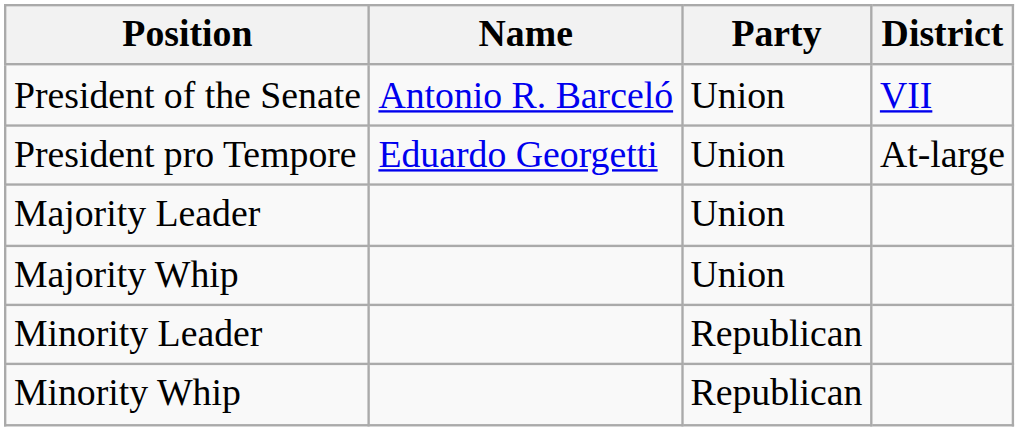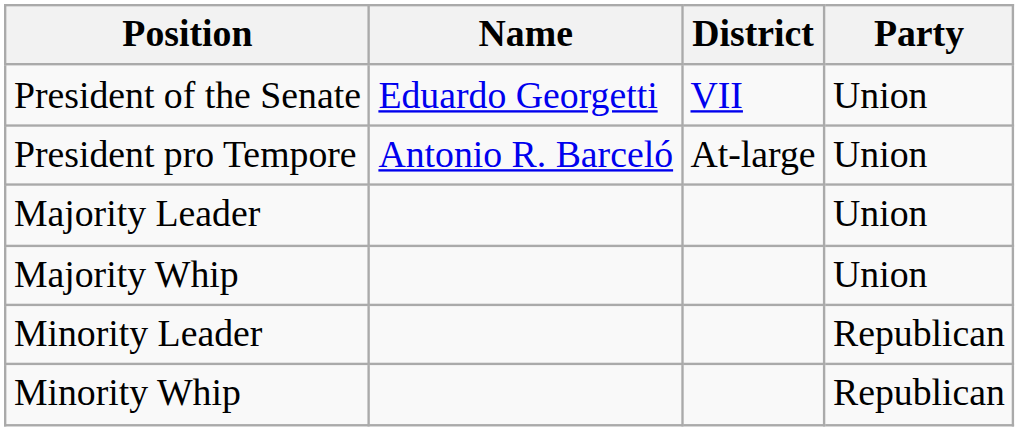columns swapped: Party <-> District
President of the Senate | Name: Antonio R. Barceló -> Eduardo Georgetti
President pro Tempore | Name: Eduardo Georgetti -> Antonio R. Barceló
